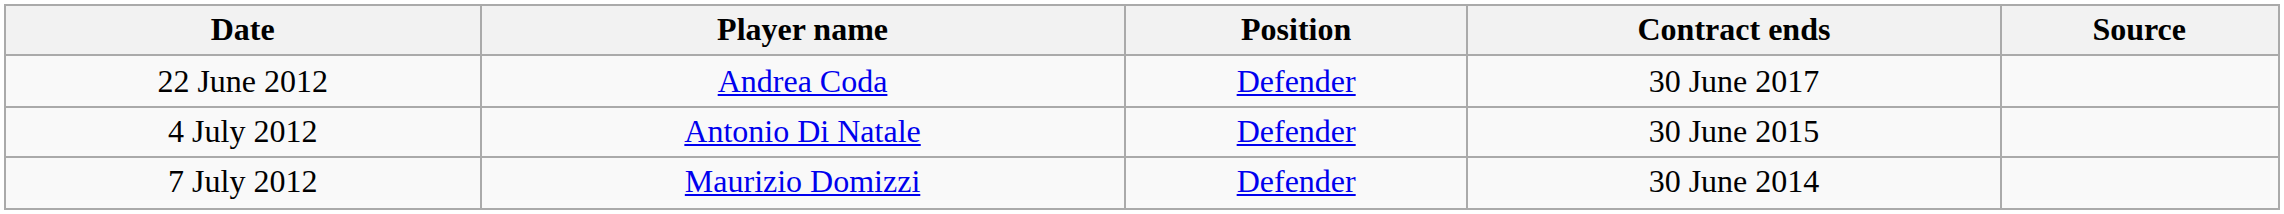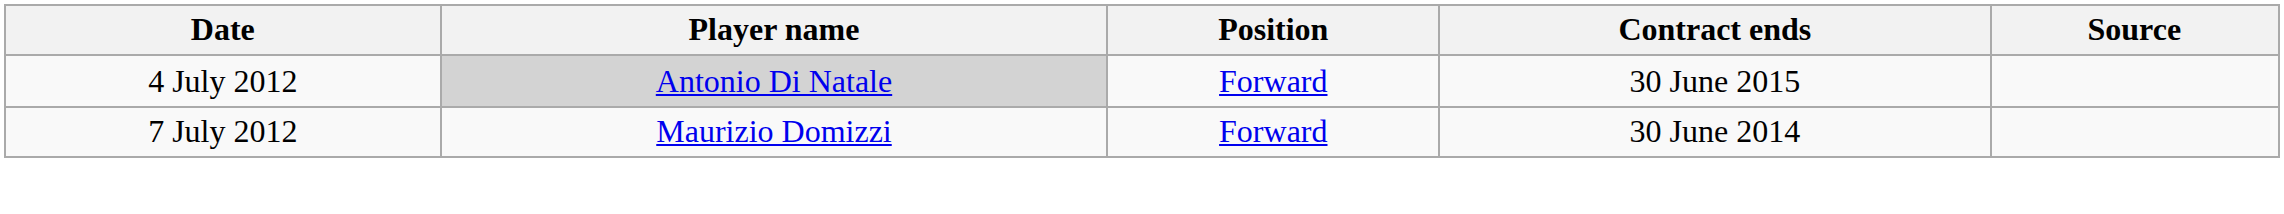- row: 22 June 2012 | Andrea Coda | Defender | 30 June 2017
4 July 2012 | Player name: no background -> lightgrey background
4 July 2012 | Position: Defender -> Forward
7 July 2012 | Position: Defender -> Forward
